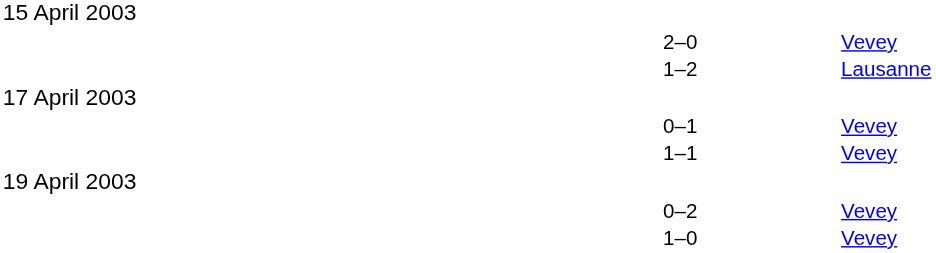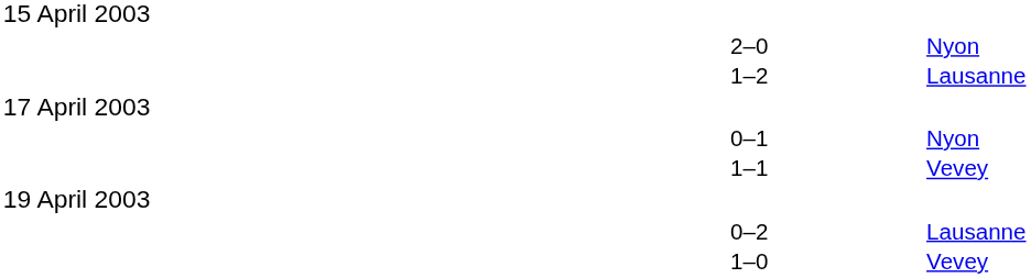2–0 | column 4: Vevey -> Nyon
0–1 | column 4: Vevey -> Nyon
0–2 | column 4: Vevey -> Lausanne
